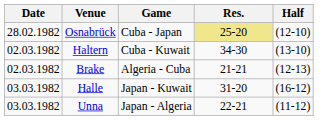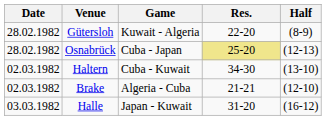+ row: 28.02.1982 | Gütersloh | Kuwait - Algeria | 22-20 | (8-9)
Osnabrück | Half: (12-10) -> (12-13)
Brake | Half: (12-13) -> (12-10)
- row: 03.03.1982 | Unna | Japan - Algeria | 22-21 | (11-12)
